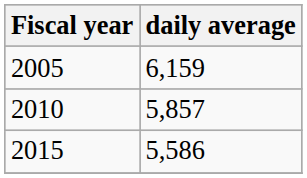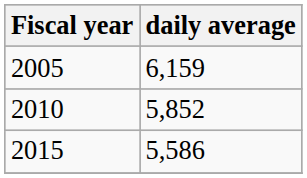2010 | daily average: 5,857 -> 5,852
